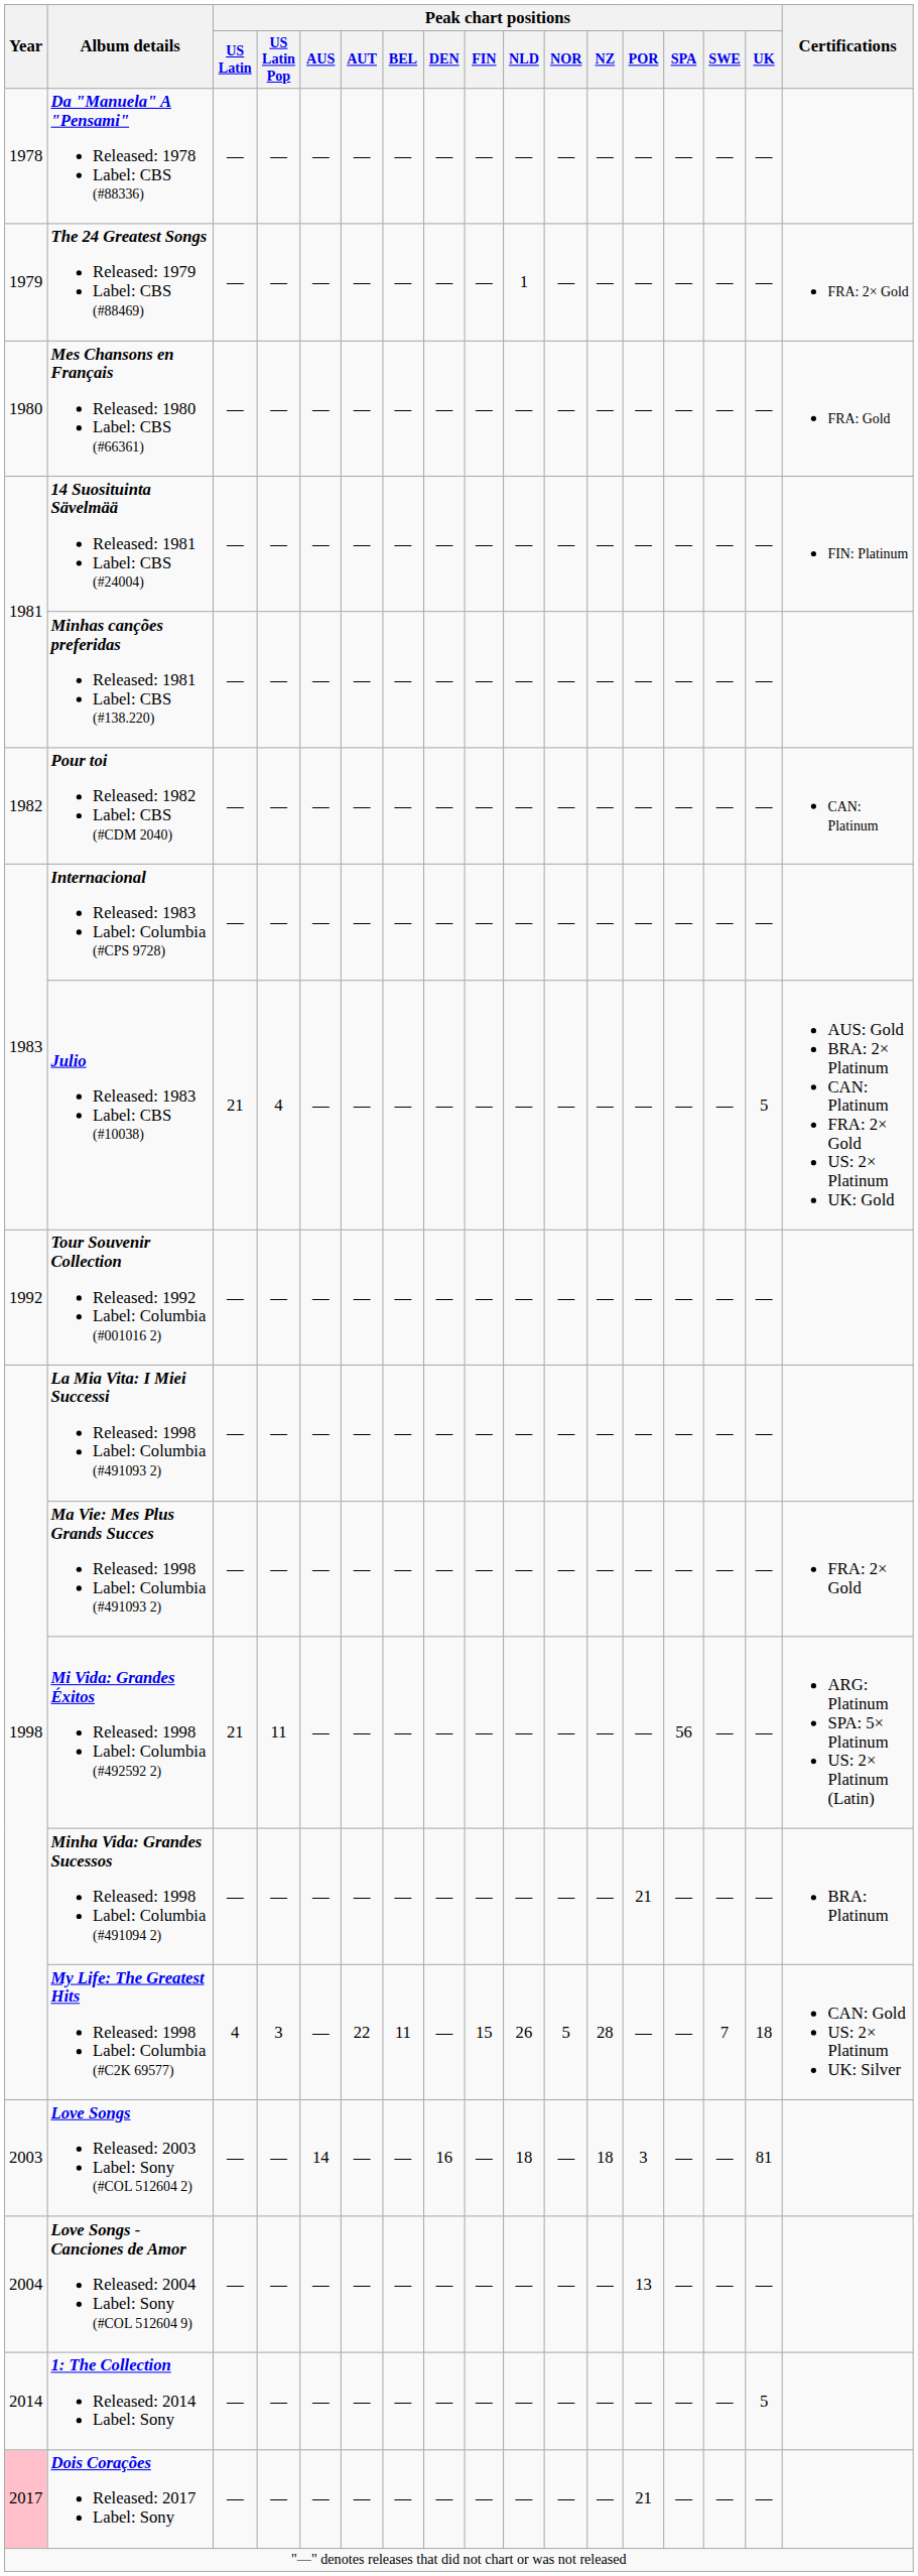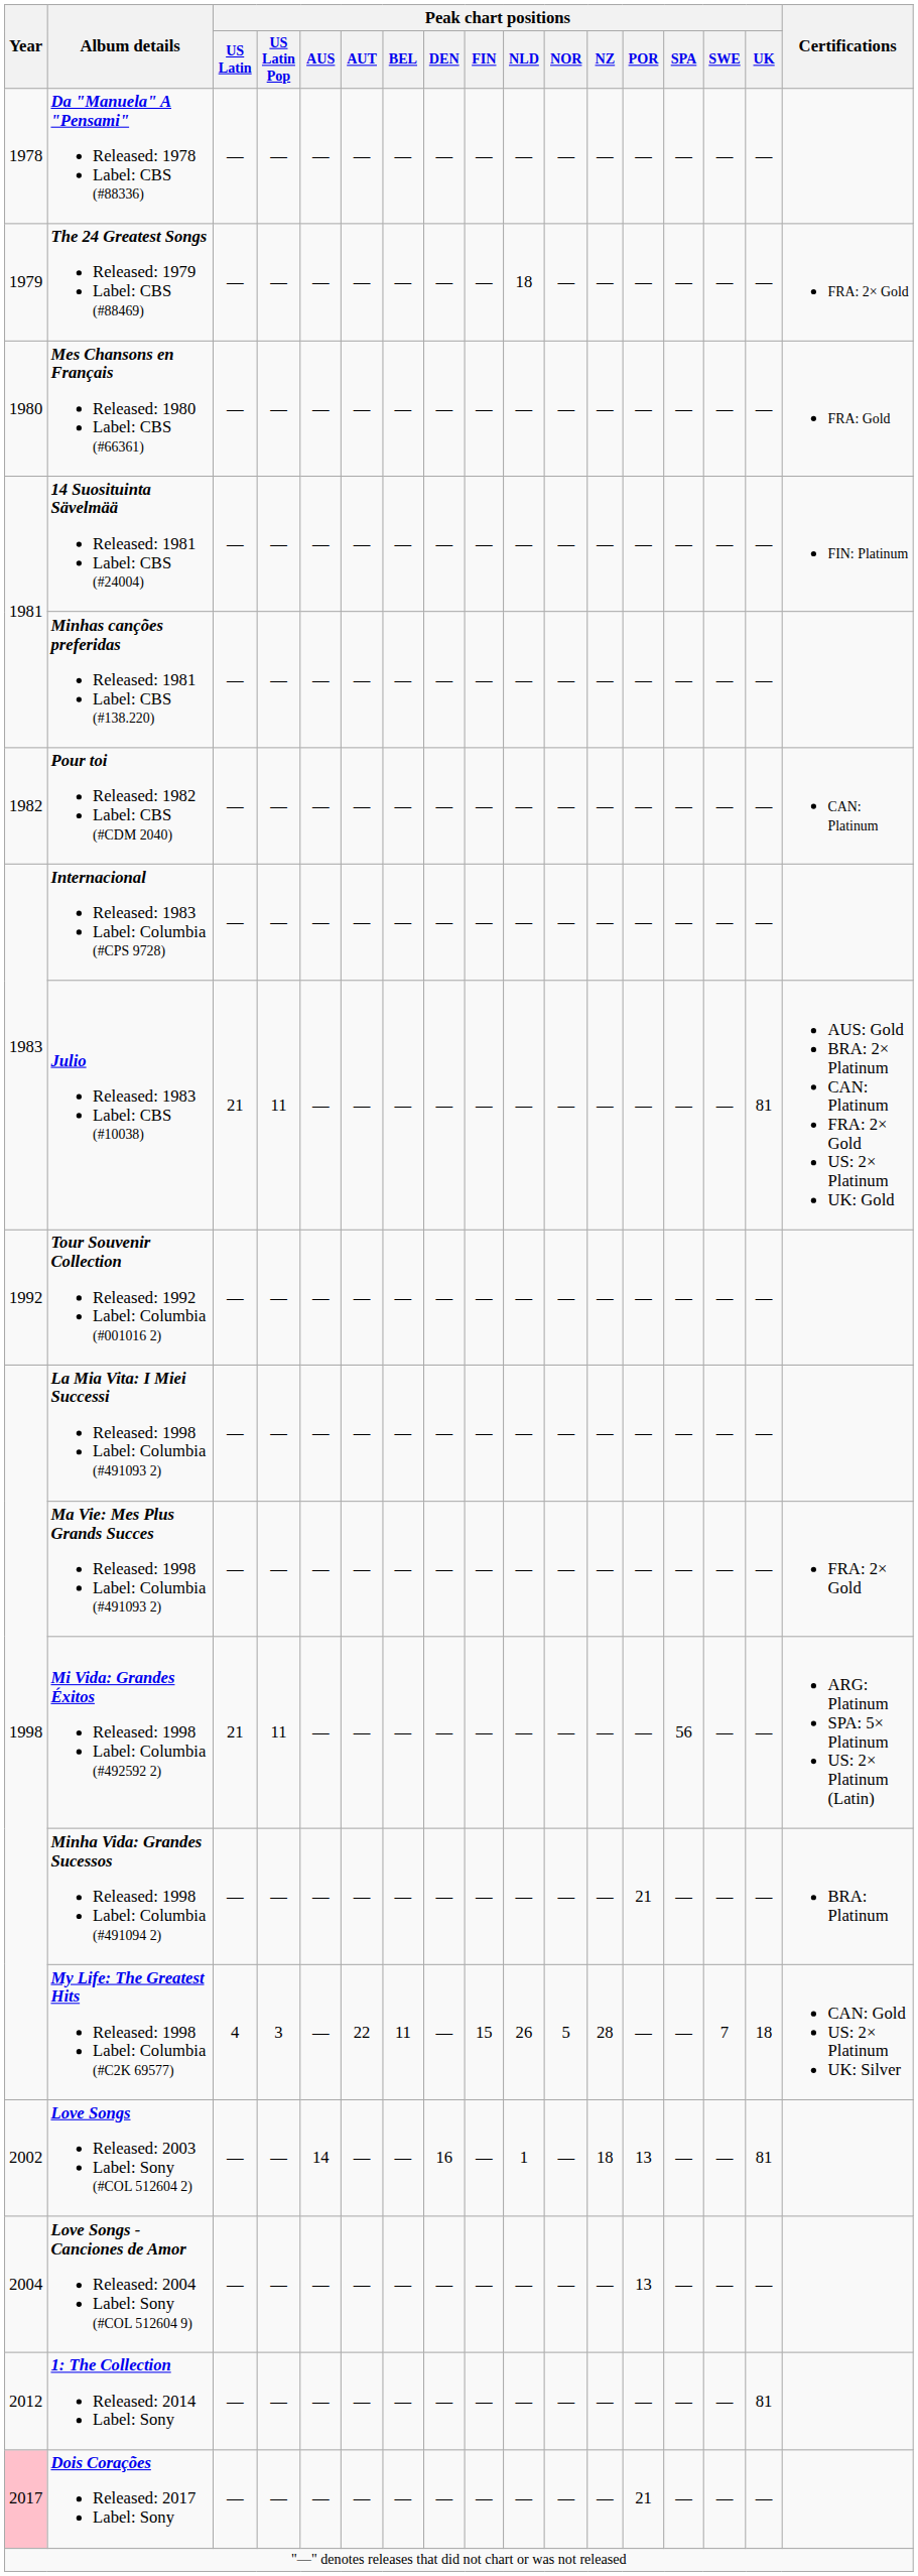The 24 Greatest Songs Released: 1979 Label: CBS (#88469) | Peak chart positions / NLD: 1 -> 18
Julio Released: 1983 Label: CBS (#10038) | Peak chart positions / US Latin Pop: 4 -> 11
Julio Released: 1983 Label: CBS (#10038) | Peak chart positions / UK: 5 -> 81
Love Songs Released: 2003 Label: Sony (#COL 512604 2) | Year: 2003 -> 2002
Love Songs Released: 2003 Label: Sony (#COL 512604 2) | Peak chart positions / NLD: 18 -> 1
Love Songs Released: 2003 Label: Sony (#COL 512604 2) | Peak chart positions / POR: 3 -> 13
1: The Collection Released: 2014 Label: Sony | Year: 2014 -> 2012
1: The Collection Released: 2014 Label: Sony | Peak chart positions / UK: 5 -> 81
